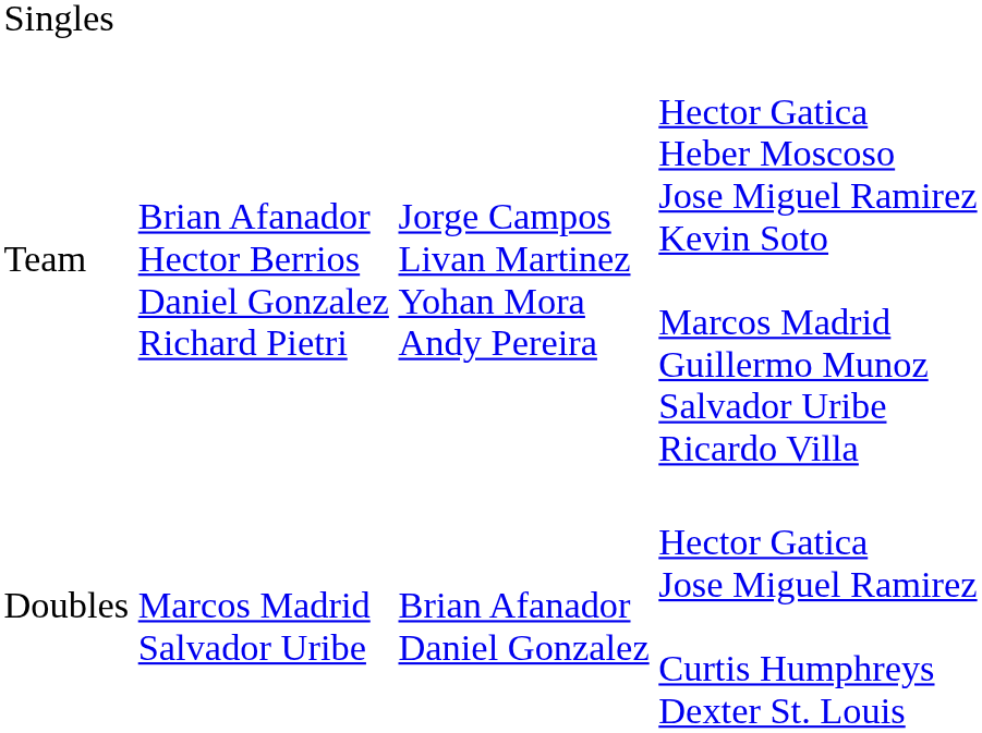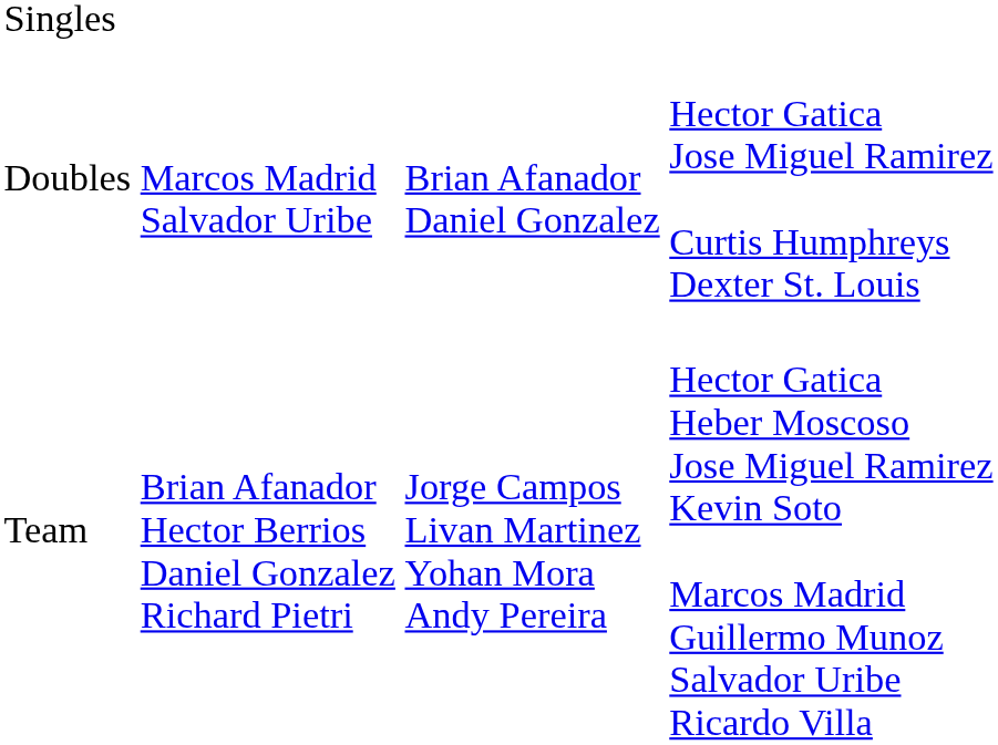rows swapped: Doubles <-> Team
